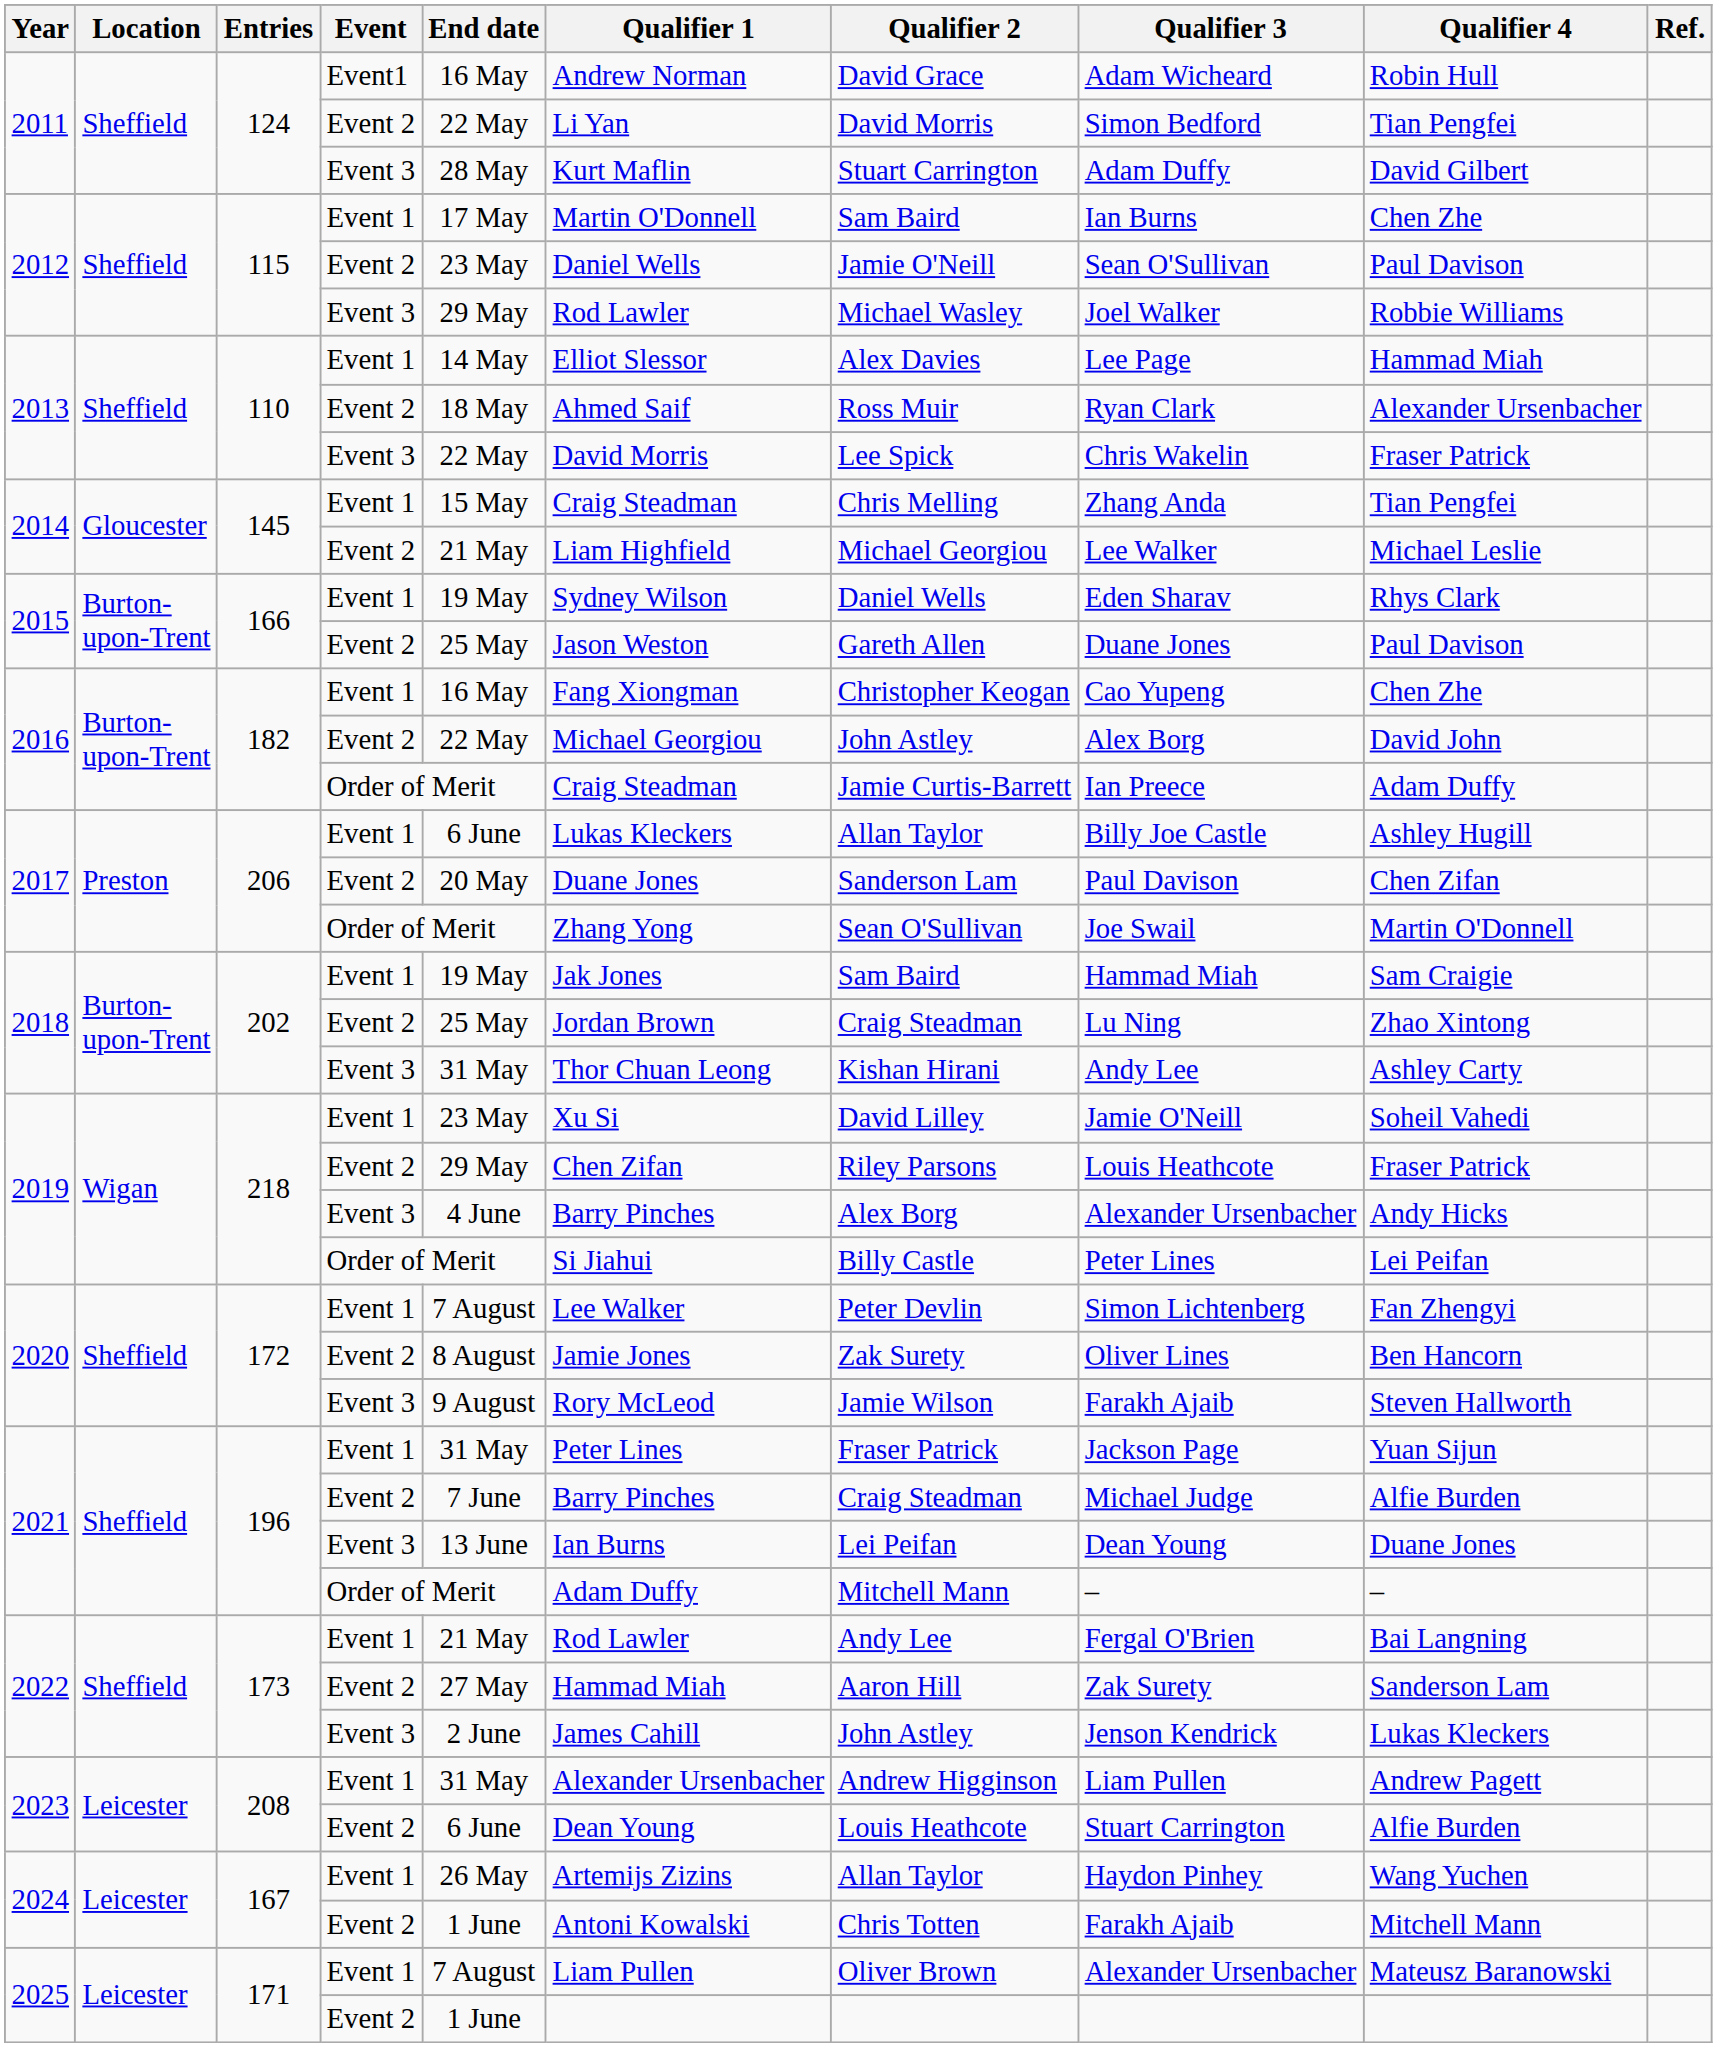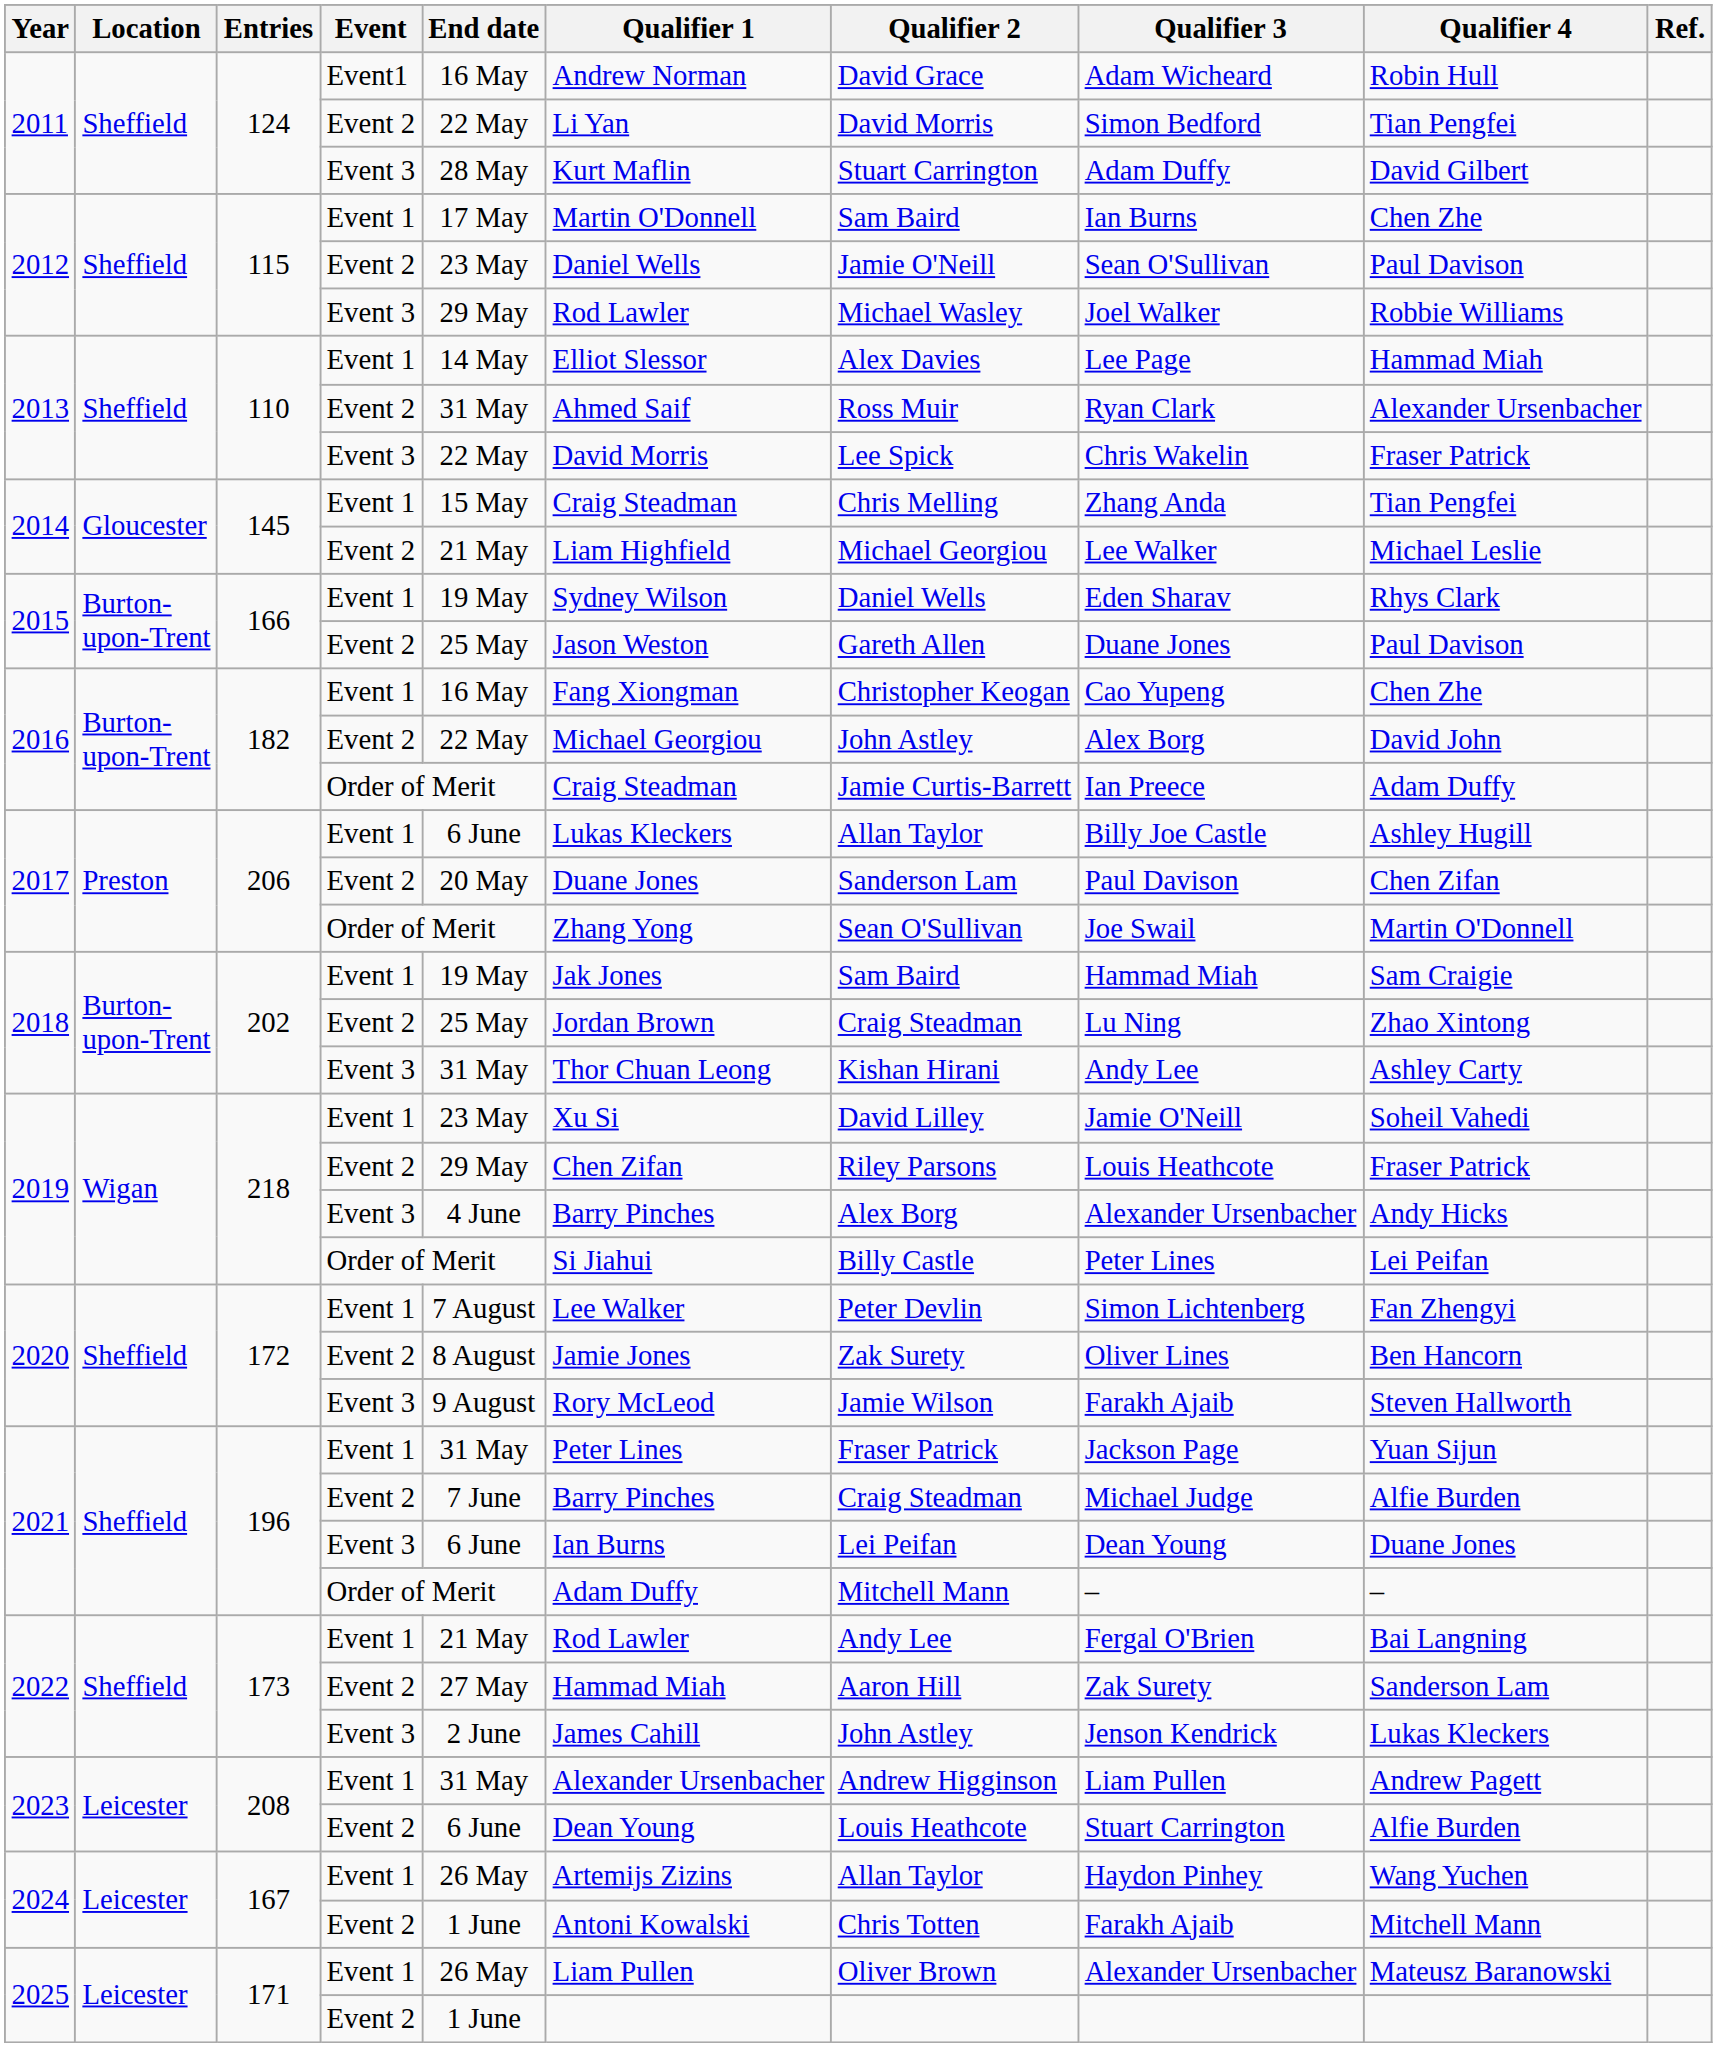2013 / Event 2 | End date: 18 May -> 31 May
2021 / Event 3 | End date: 13 June -> 6 June
2025 / Event 1 | End date: 7 August -> 26 May
